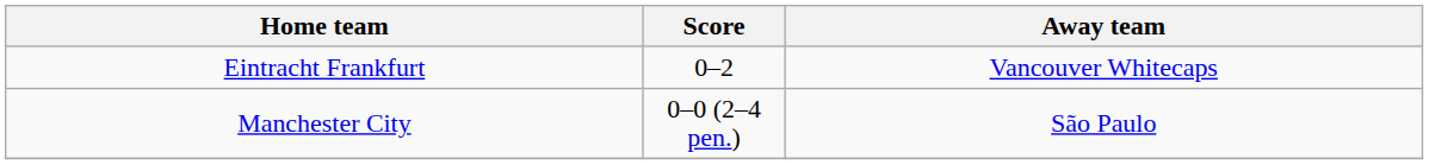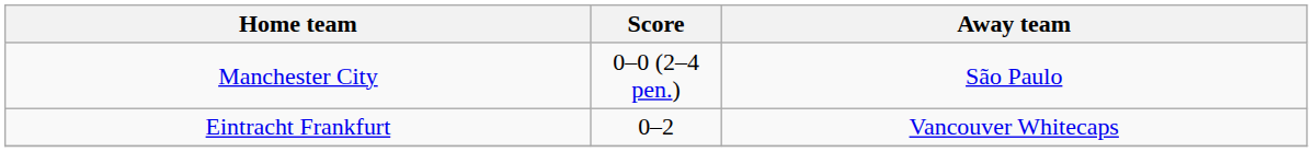rows swapped: Eintracht Frankfurt <-> Manchester City
